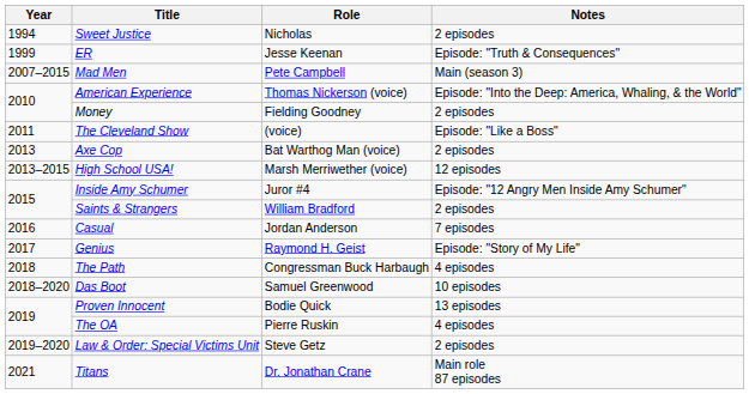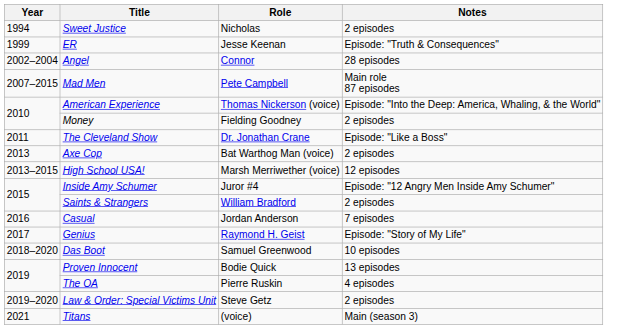+ row: 2002–2004 | Angel | Connor | 28 episodes
Mad Men | Notes: Main (season 3) -> Main role 87 episodes
The Cleveland Show | Role: (voice) -> Dr. Jonathan Crane
- row: 2018 | The Path | Congressman Buck Harbaugh | 4 episodes
Titans | Role: Dr. Jonathan Crane -> (voice)
Titans | Notes: Main role 87 episodes -> Main (season 3)
